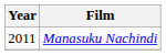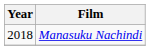Manasuku Nachindi | Year: 2011 -> 2018
